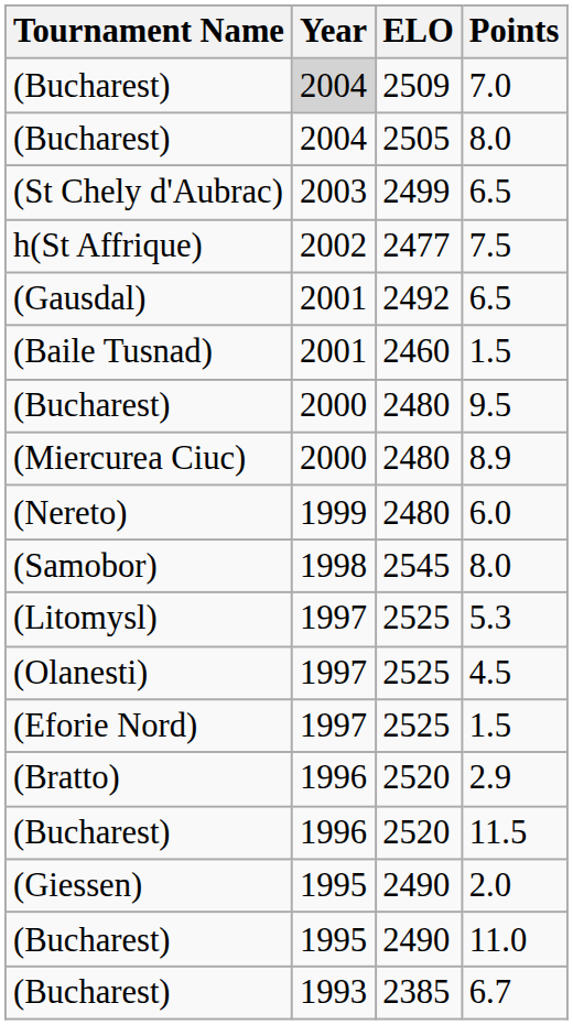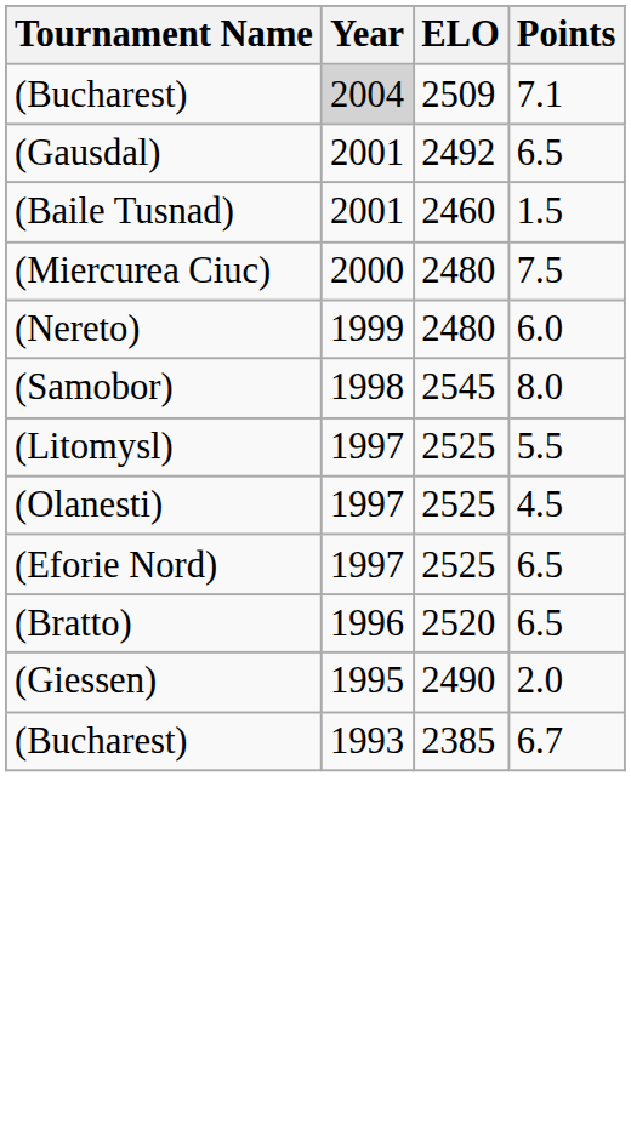(Bucharest) / 2509 | Points: 7.0 -> 7.1
- row: (Bucharest) | 2004 | 2505 | 8.0
- row: (St Chely d'Aubrac) | 2003 | 2499 | 6.5
- row: h(St Affrique) | 2002 | 2477 | 7.5
- row: (Bucharest) | 2000 | 2480 | 9.5
(Miercurea Ciuc) | Points: 8.9 -> 7.5
(Litomysl) | Points: 5.3 -> 5.5
(Eforie Nord) | Points: 1.5 -> 6.5
(Bratto) | Points: 2.9 -> 6.5
- row: (Bucharest) | 1996 | 2520 | 11.5
- row: (Bucharest) | 1995 | 2490 | 11.0
